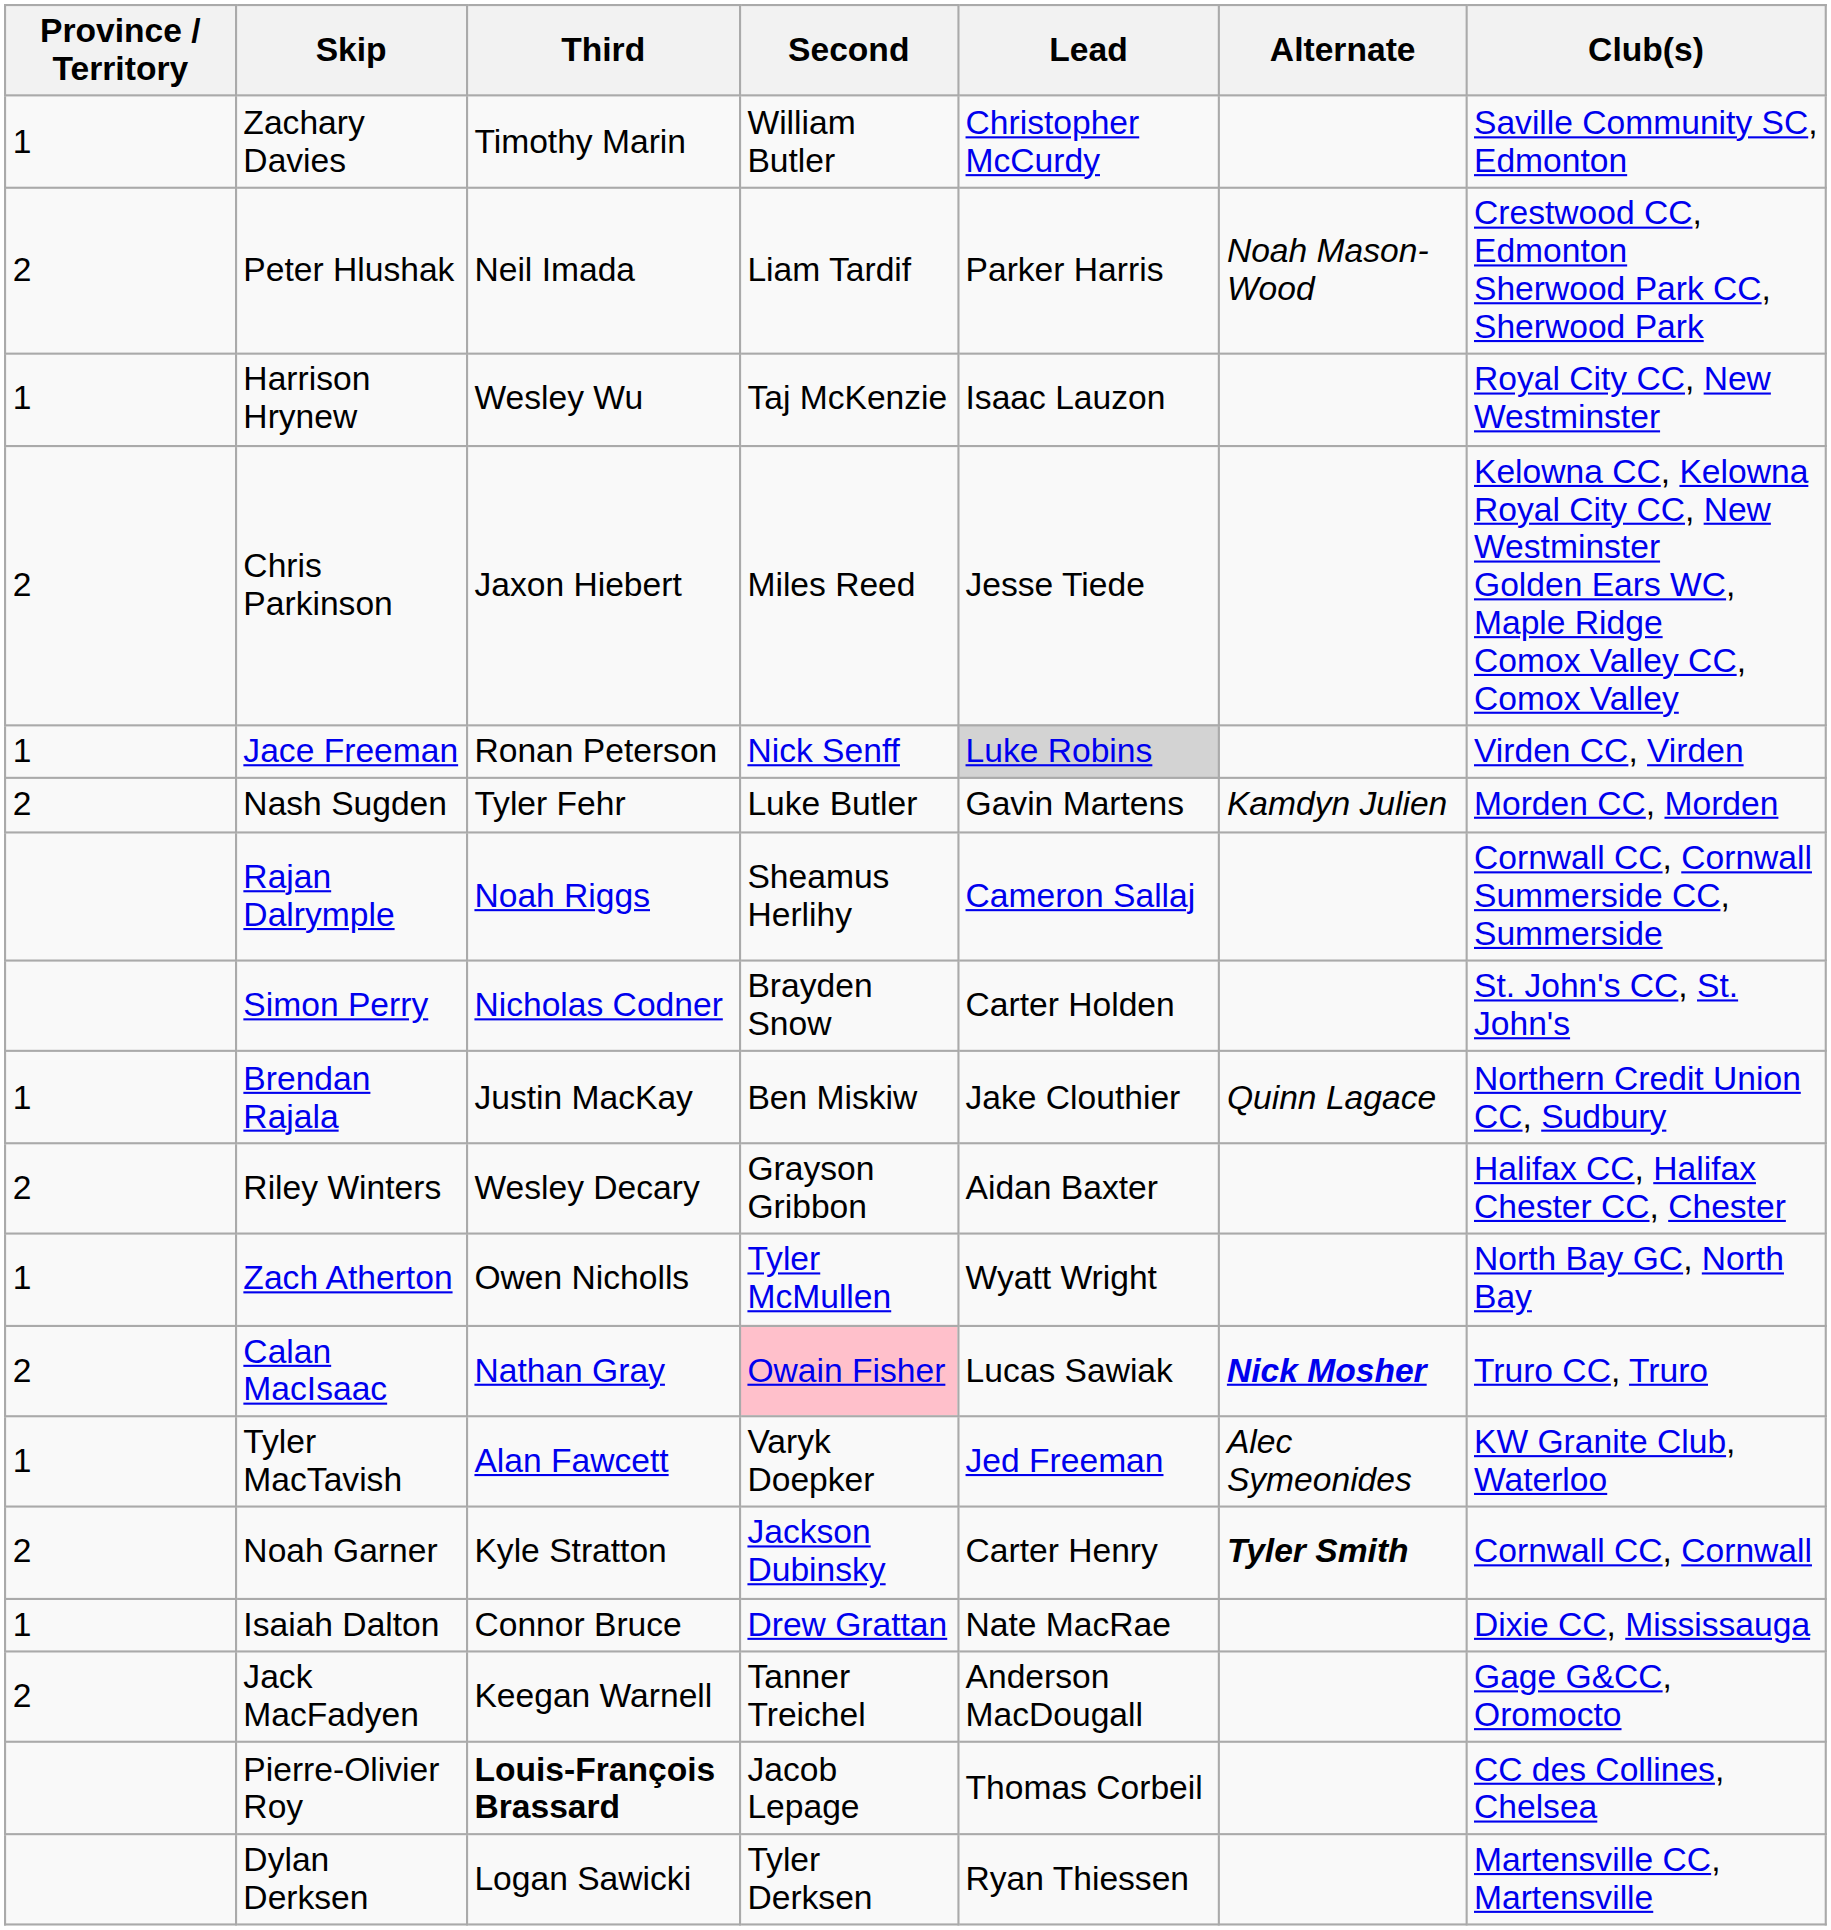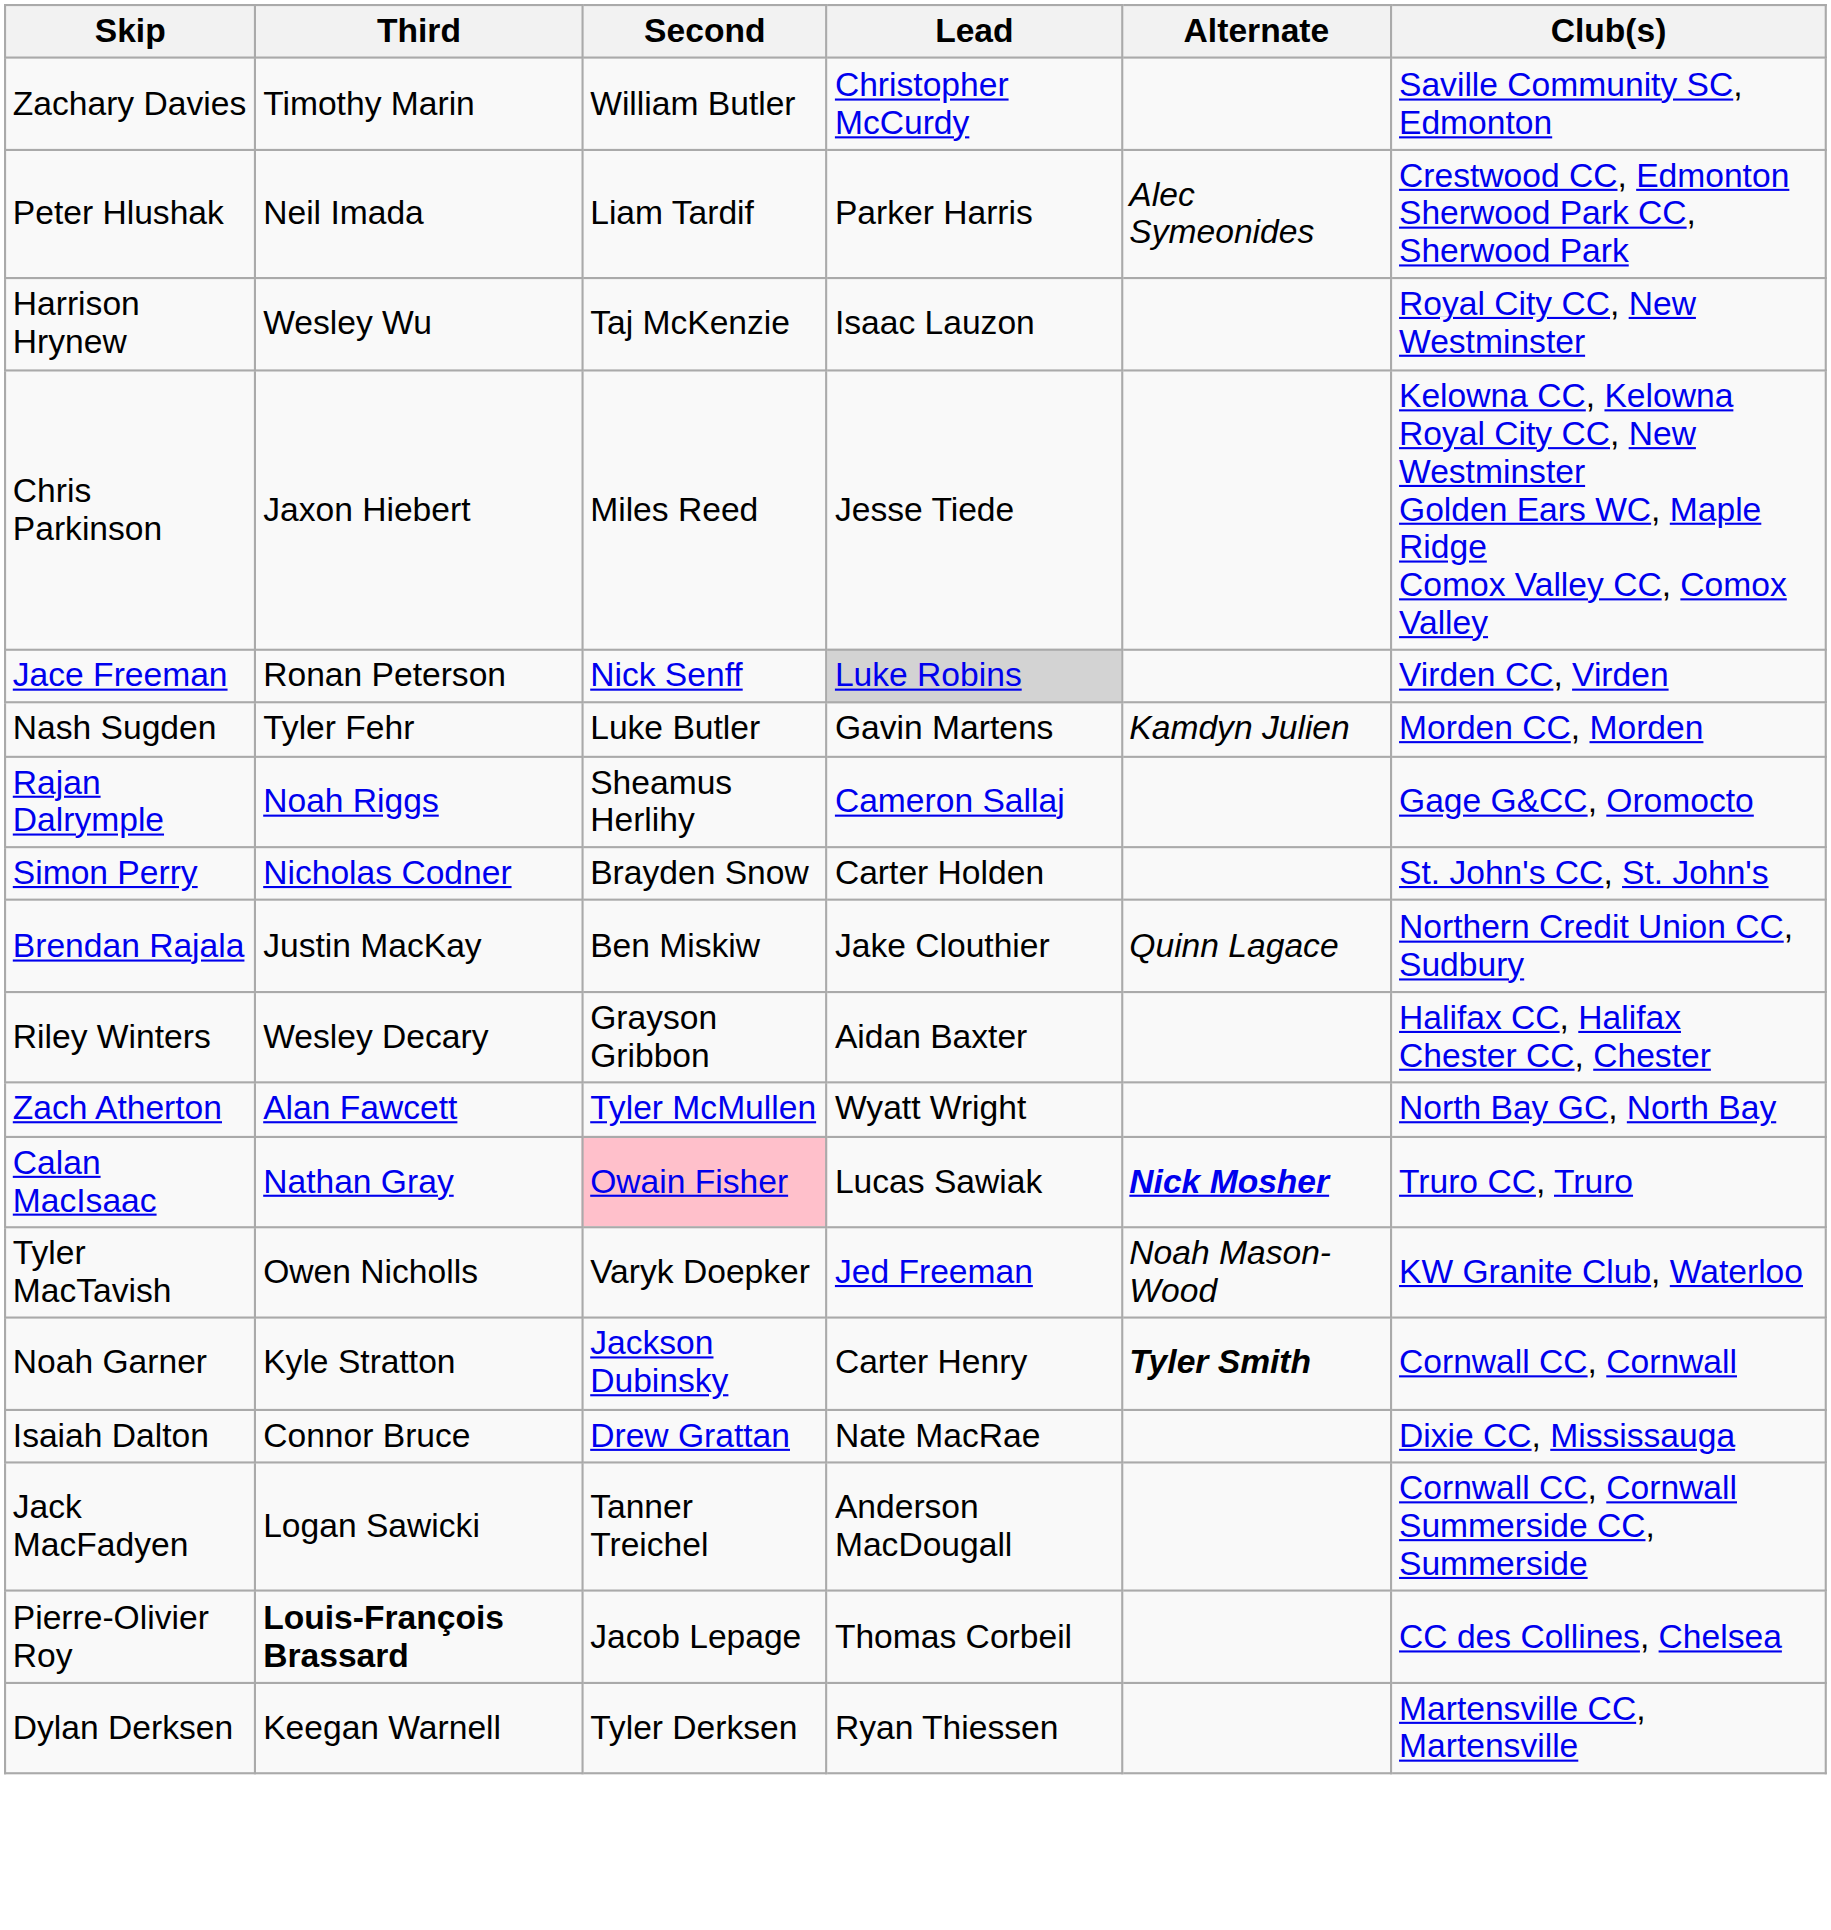- column: Province / Territory | 1 | 2 | 1 | 2 | 1 | 2 | 1 | 2 | 1 | 2 | 1 | 2 | 1 | 2
Peter Hlushak | Alternate: Noah Mason-Wood -> Alec Symeonides
Rajan Dalrymple | Club(s): Cornwall CC, Cornwall Summerside CC, Summerside -> Gage G&CC, Oromocto
Zach Atherton | Third: Owen Nicholls -> Alan Fawcett
Tyler MacTavish | Third: Alan Fawcett -> Owen Nicholls
Tyler MacTavish | Alternate: Alec Symeonides -> Noah Mason-Wood
Jack MacFadyen | Third: Keegan Warnell -> Logan Sawicki
Jack MacFadyen | Club(s): Gage G&CC, Oromocto -> Cornwall CC, Cornwall Summerside CC, Summerside
Dylan Derksen | Third: Logan Sawicki -> Keegan Warnell
